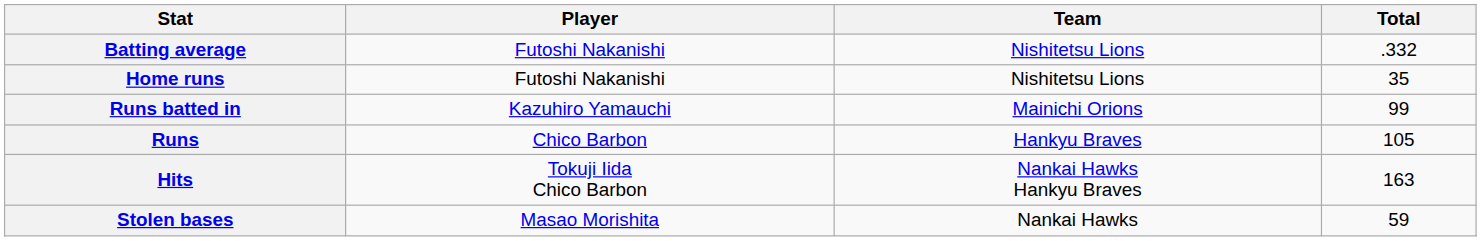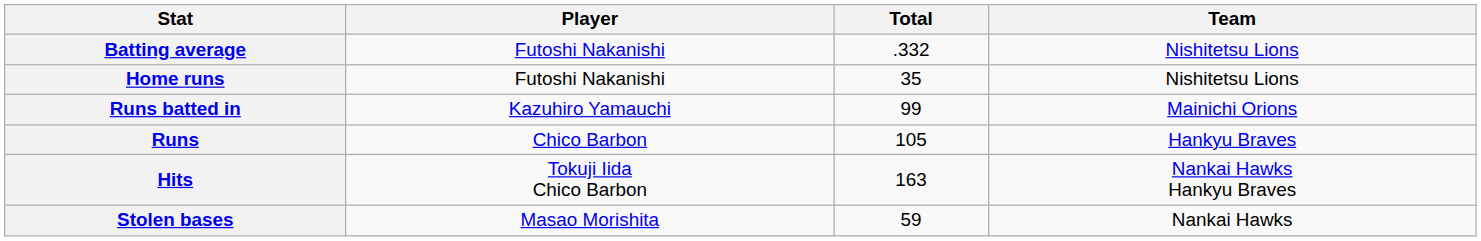columns swapped: Team <-> Total
